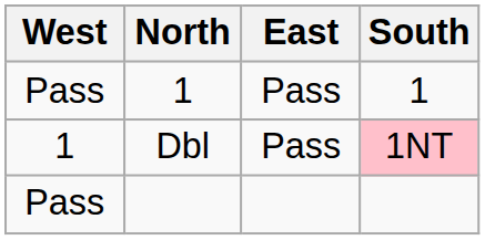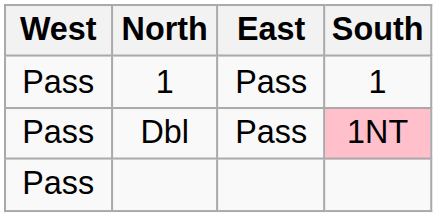Dbl | West: 1 -> Pass
